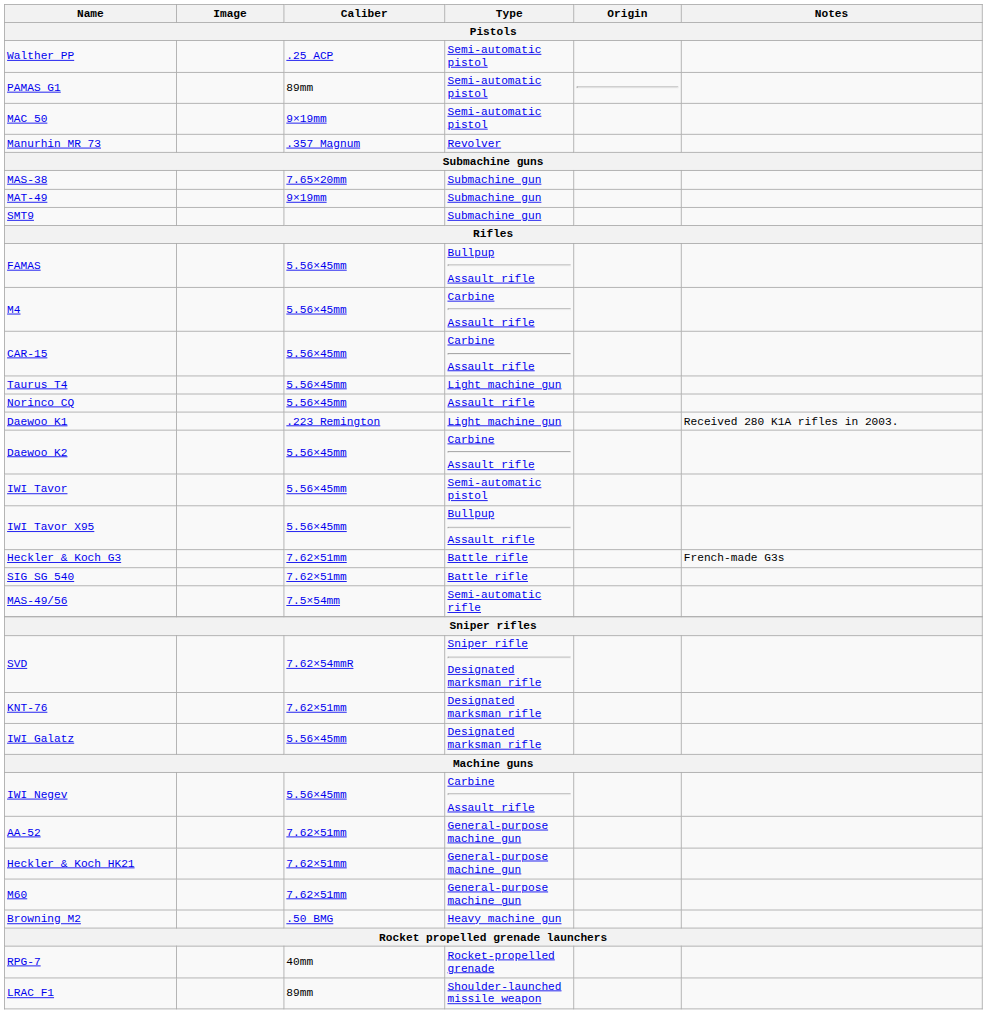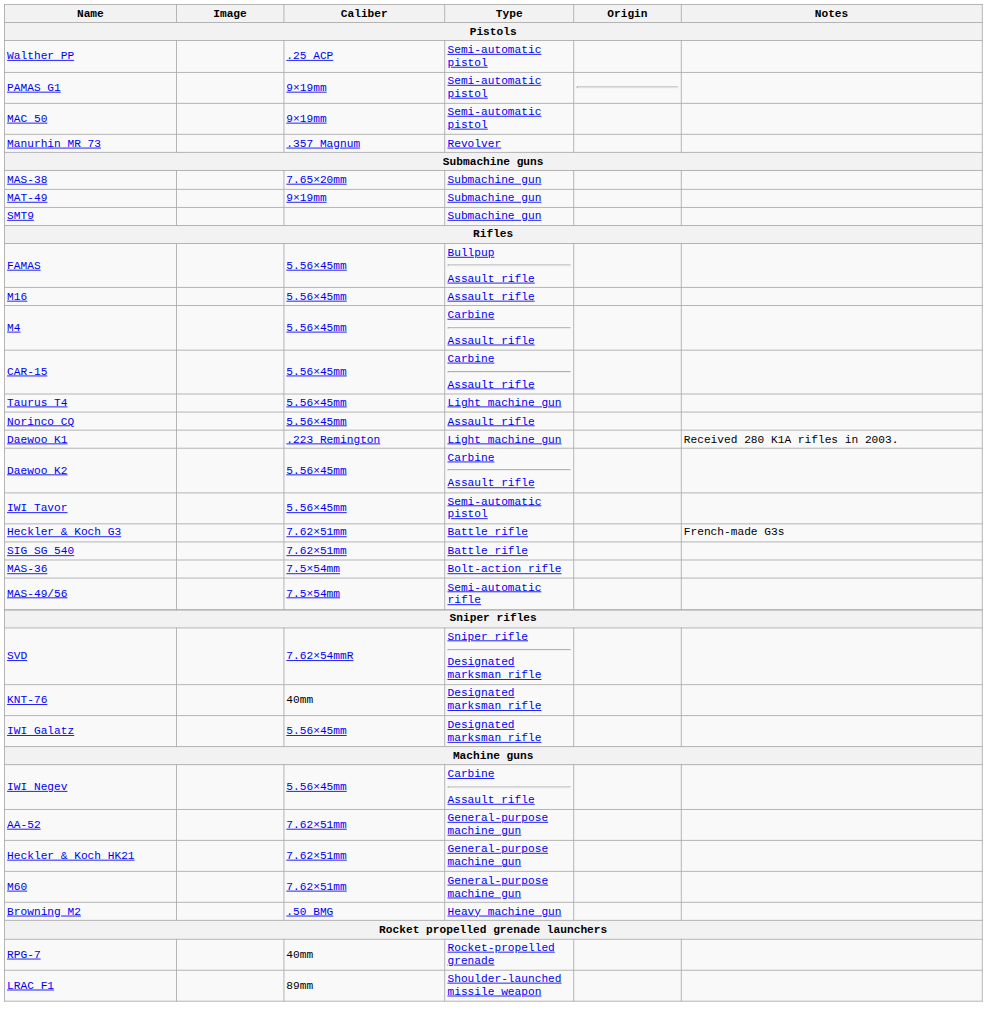PAMAS G1 | Caliber: 89mm -> 9×19mm
+ row: M16 | 5.56×45mm | Assault rifle
- row: IWI Tavor X95 | 5.56×45mm | Bullpup Assault rifle
+ row: MAS-36 | 7.5×54mm | Bolt-action rifle
KNT-76 | Caliber: 7.62×51mm -> 40mm
